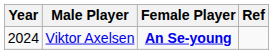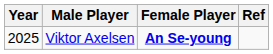Viktor Axelsen | Year: 2024 -> 2025
